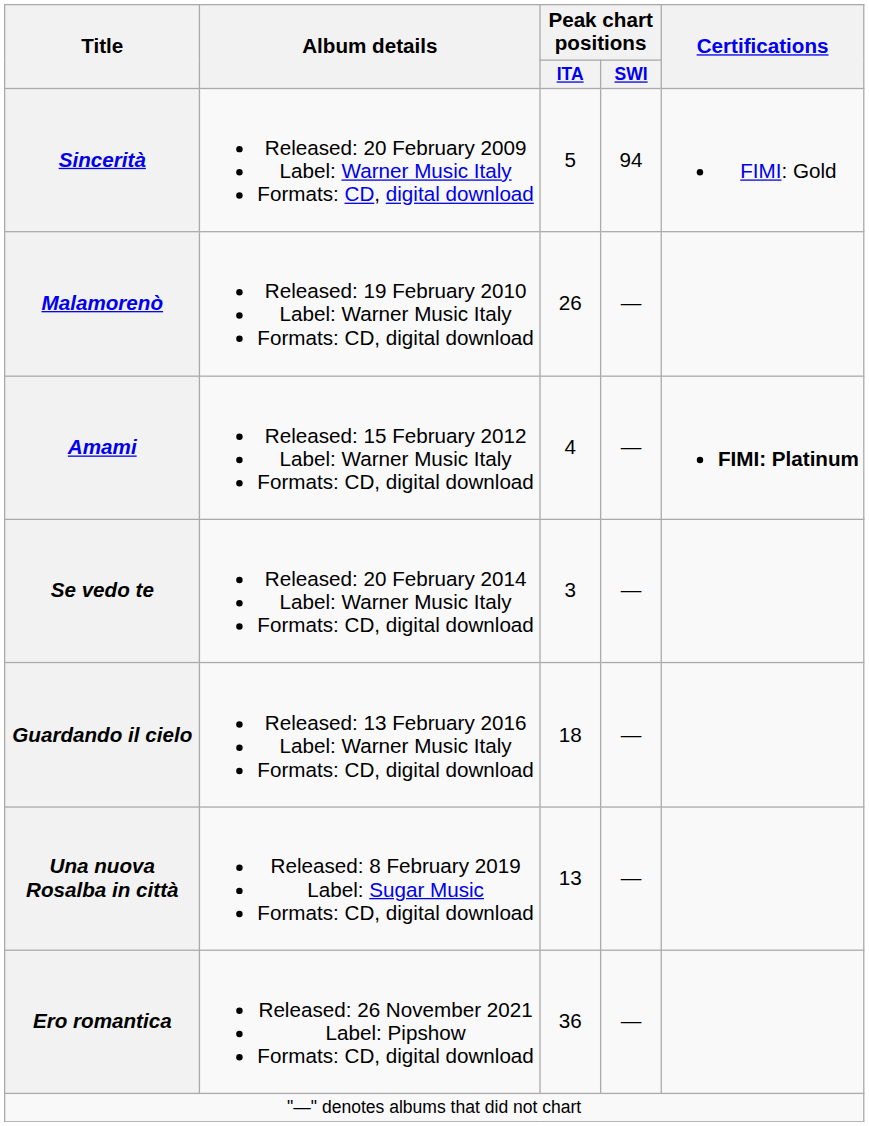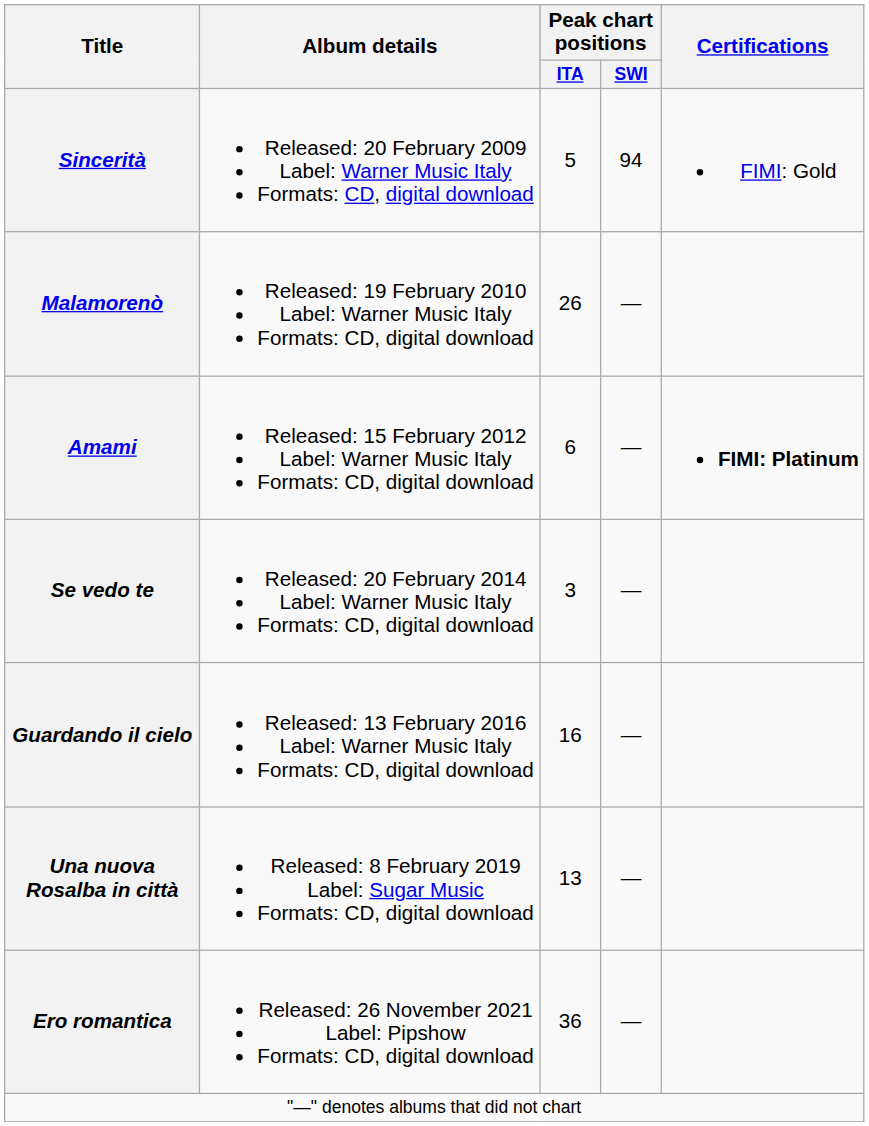Amami | Peak chart positions / ITA: 4 -> 6
Guardando il cielo | Peak chart positions / ITA: 18 -> 16
